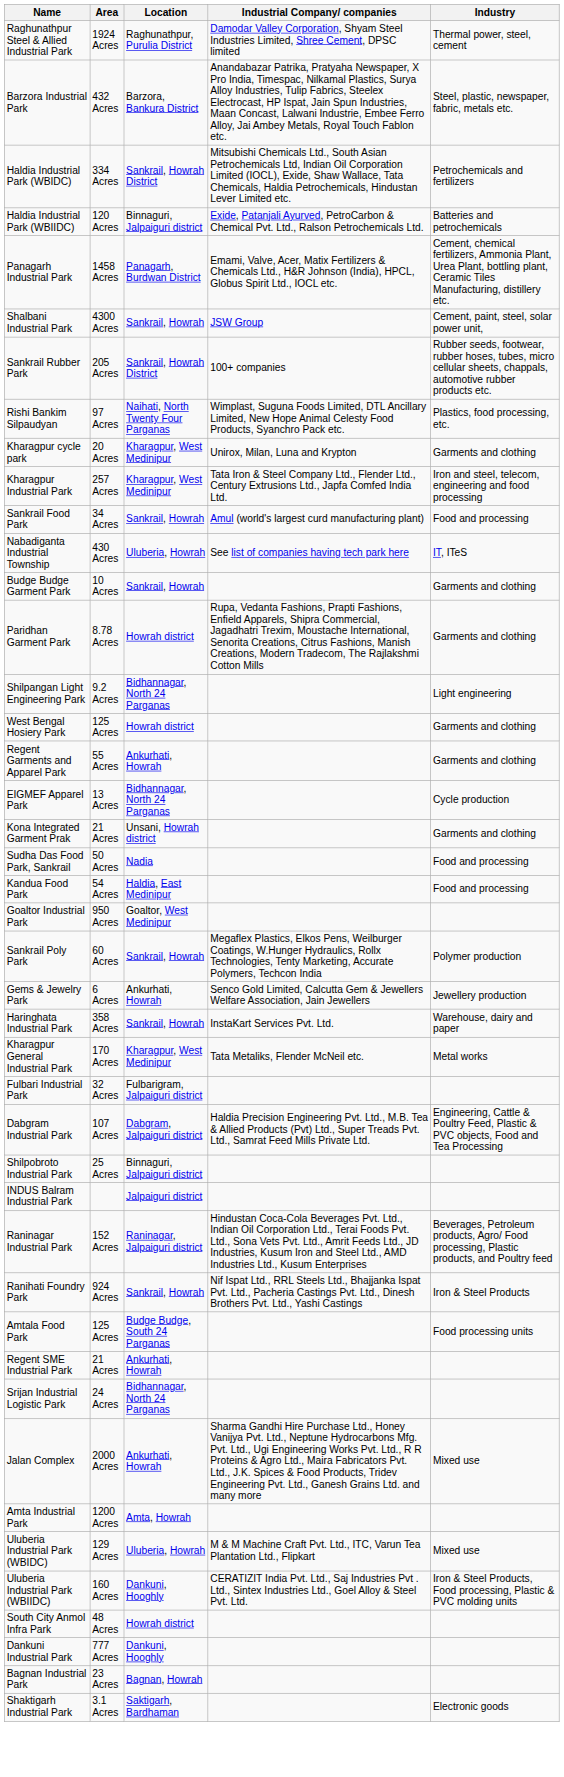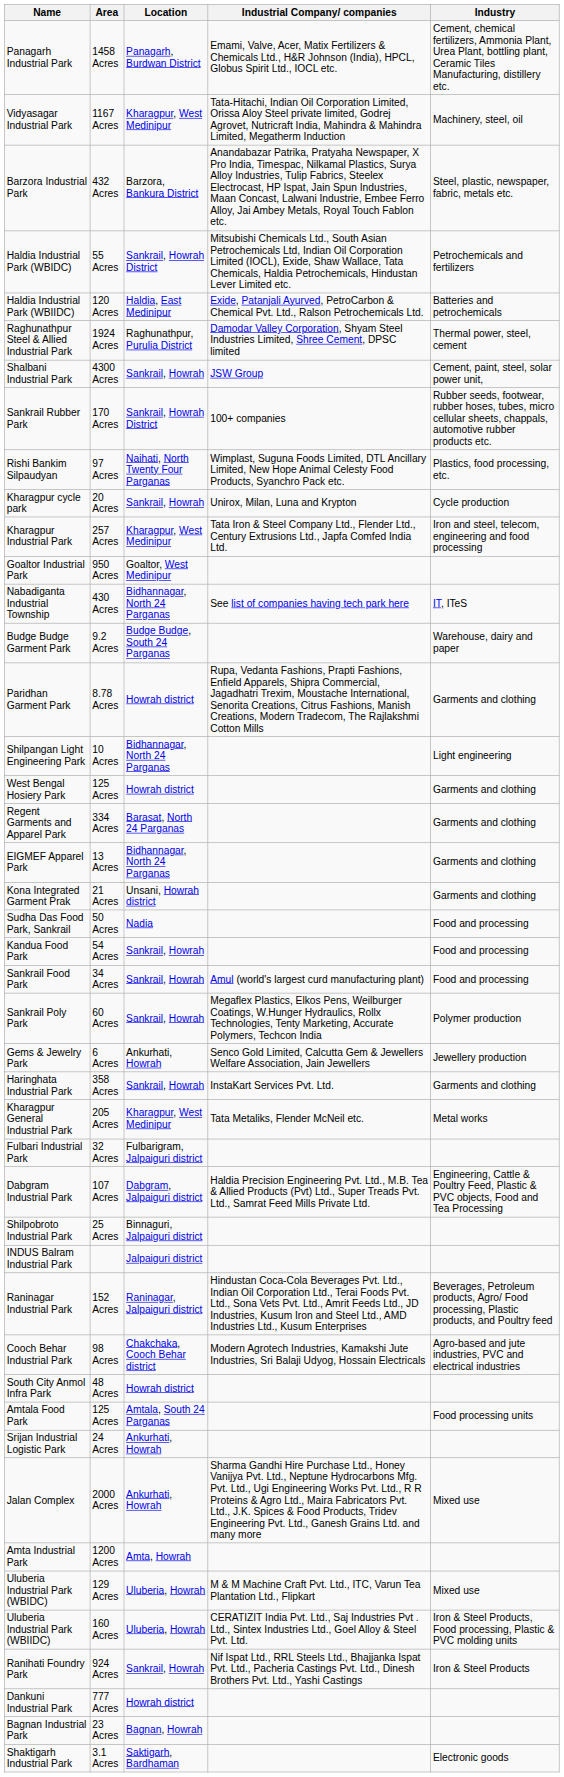rows swapped: Panagarh Industrial Park <-> Raghunathpur Steel & Allied Industrial Park
+ row: Vidyasagar Industrial Park | 1167 Acres | Kharagpur, West Medinipur | Tata-Hitachi, Indian Oil Corporation Limited, Orissa Aloy Steel private limited, Godrej Agrovet, Nutricraft India, Mahindra & Mahindra Limited, Megatherm Induction | Machinery, steel, oil
Haldia Industrial Park (WBIDC) | Area: 334 Acres -> 55 Acres
Haldia Industrial Park (WBIIDC) | Location: Binnaguri, Jalpaiguri district -> Haldia, East Medinipur
Sankrail Rubber Park | Area: 205 Acres -> 170 Acres
Kharagpur cycle park | Location: Kharagpur, West Medinipur -> Sankrail, Howrah
Kharagpur cycle park | Industry: Garments and clothing -> Cycle production
rows swapped: Goaltor Industrial Park <-> Sankrail Food Park
Nabadiganta Industrial Township | Location: Uluberia, Howrah -> Bidhannagar, North 24 Parganas
Budge Budge Garment Park | Area: 10 Acres -> 9.2 Acres
Budge Budge Garment Park | Location: Sankrail, Howrah -> Budge Budge, South 24 Parganas
Budge Budge Garment Park | Industry: Garments and clothing -> Warehouse, dairy and paper
Shilpangan Light Engineering Park | Area: 9.2 Acres -> 10 Acres
Regent Garments and Apparel Park | Area: 55 Acres -> 334 Acres
Regent Garments and Apparel Park | Location: Ankurhati, Howrah -> Barasat, North 24 Parganas
EIGMEF Apparel Park | Industry: Cycle production -> Garments and clothing
Kandua Food Park | Location: Haldia, East Medinipur -> Sankrail, Howrah
Haringhata Industrial Park | Industry: Warehouse, dairy and paper -> Garments and clothing
Kharagpur General Industrial Park | Area: 170 Acres -> 205 Acres
+ row: Cooch Behar Industrial Park | 98 Acres | Chakchaka, Cooch Behar district | Modern Agrotech Industries, Kamakshi Jute Industries, Sri Balaji Udyog, Hossain Electricals | Agro-based and jute industries, PVC and electrical industries
rows swapped: South City Anmol Infra Park <-> Ranihati Foundry Park
Amtala Food Park | Location: Budge Budge, South 24 Parganas -> Amtala, South 24 Parganas
- row: Regent SME Industrial Park | 21 Acres | Ankurhati, Howrah
Srijan Industrial Logistic Park | Location: Bidhannagar, North 24 Parganas -> Ankurhati, Howrah
Uluberia Industrial Park (WBIIDC) | Location: Dankuni, Hooghly -> Uluberia, Howrah
Dankuni Industrial Park | Location: Dankuni, Hooghly -> Howrah district
